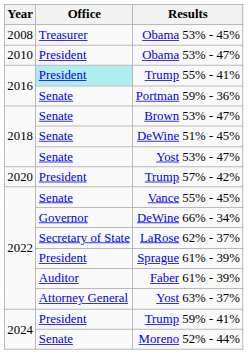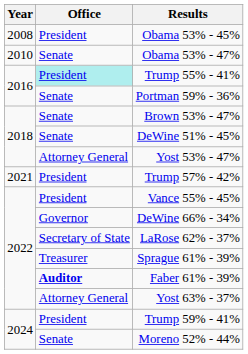Obama 53% - 45% | Office: Treasurer -> President
Obama 53% - 47% | Office: President -> Senate
Yost 53% - 47% | Office: Senate -> Attorney General
Trump 57% - 42% | Year: 2020 -> 2021
Vance 55% - 45% | Office: Senate -> President
Sprague 61% - 39% | Office: President -> Treasurer
Faber 61% - 39% | Office: normal -> bold
